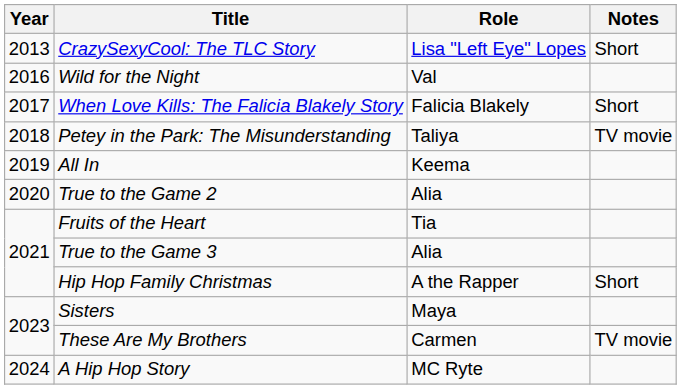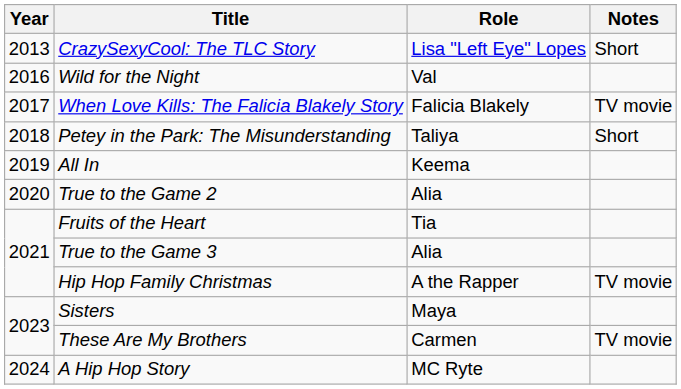When Love Kills: The Falicia Blakely Story | Notes: Short -> TV movie
Petey in the Park: The Misunderstanding | Notes: TV movie -> Short
Hip Hop Family Christmas | Notes: Short -> TV movie
